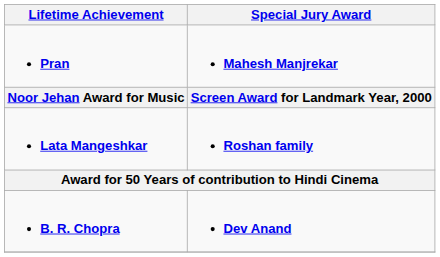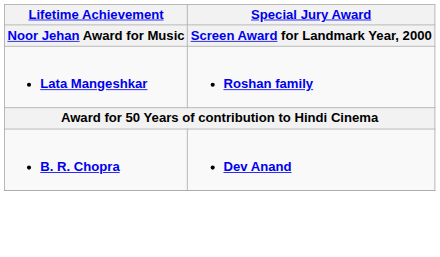- row: Pran | Mahesh Manjrekar
